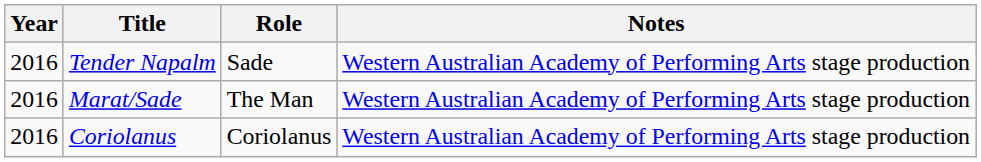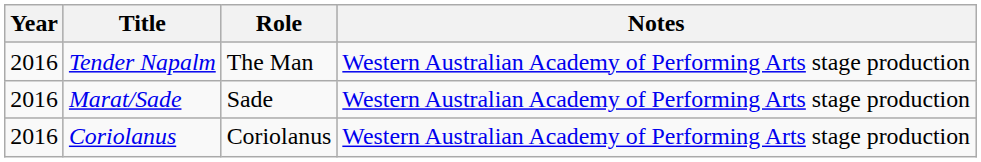Tender Napalm | Role: Sade -> The Man
Marat/Sade | Role: The Man -> Sade
